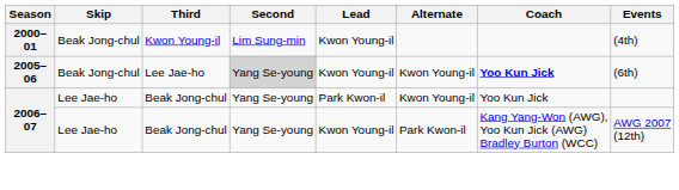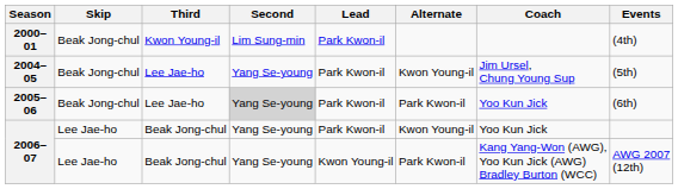2000–01 | Lead: Kwon Young-il -> Park Kwon-il
+ row: 2004–05 | Beak Jong-chul | Lee Jae-ho | Yang Se-young | Park Kwon-il | Kwon Young-il | Jim Ursel, Chung Young Sup | (5th)
2005–06 | Lead: Kwon Young-il -> Park Kwon-il
2005–06 | Alternate: Kwon Young-il -> Park Kwon-il
2005–06 | Coach: bold -> normal
